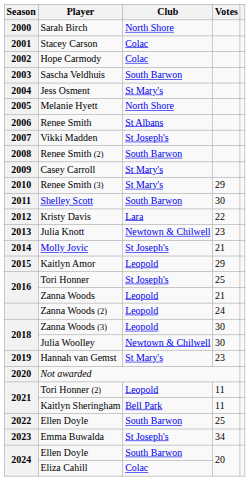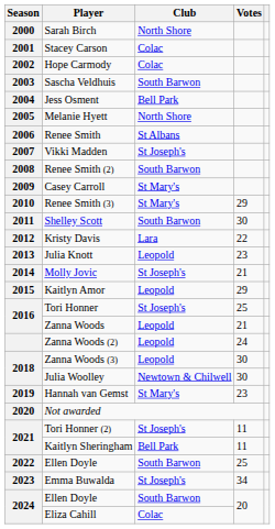Jess Osment | Club: St Mary's -> Bell Park
Julia Knott | Club: Newtown & Chilwell -> Leopold
Tori Honner (2) | Club: Leopold -> St Joseph's
